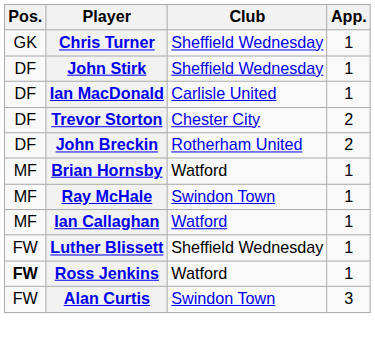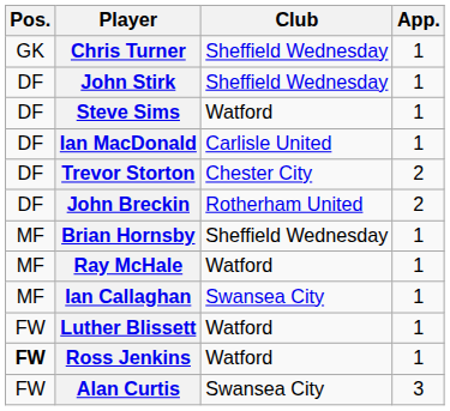+ row: DF | Steve Sims | Watford | 1
Brian Hornsby | Club: Watford -> Sheffield Wednesday
Ray McHale | Club: Swindon Town -> Watford
Ian Callaghan | Club: Watford -> Swansea City
Luther Blissett | Club: Sheffield Wednesday -> Watford
Alan Curtis | Club: Swindon Town -> Swansea City
